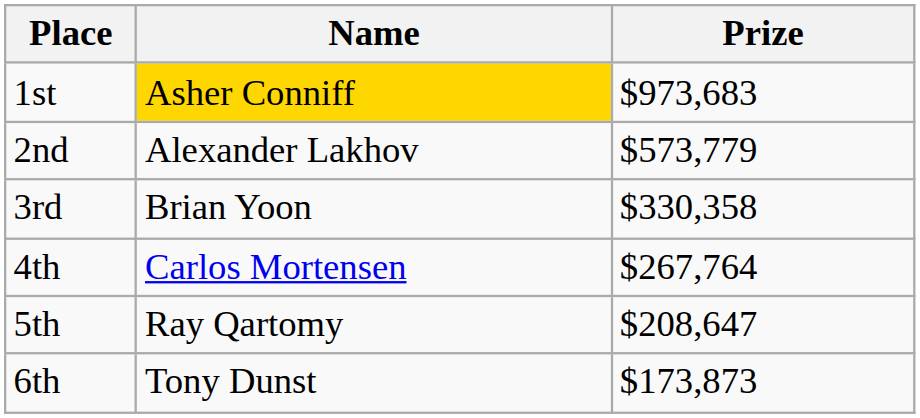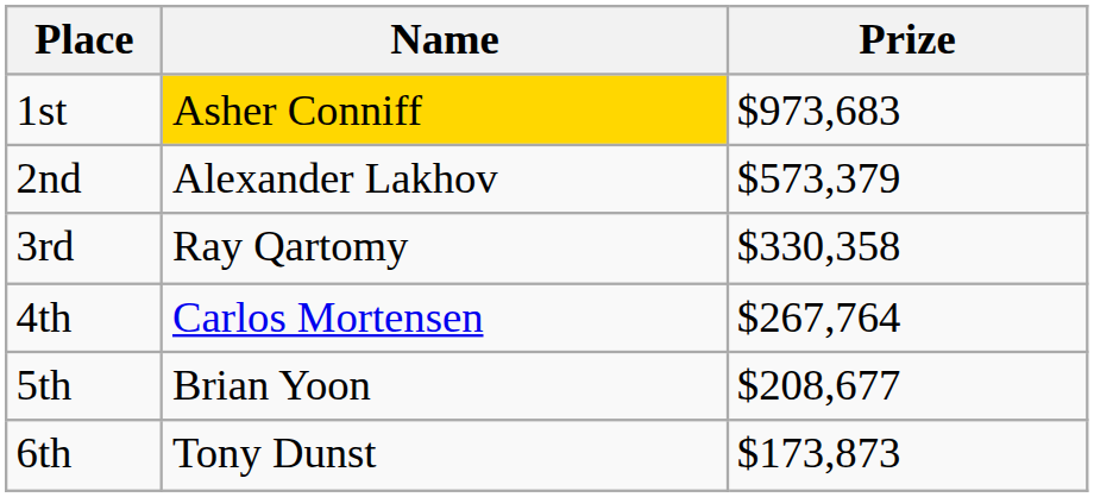2nd | Prize: $573,779 -> $573,379
3rd | Name: Brian Yoon -> Ray Qartomy
5th | Name: Ray Qartomy -> Brian Yoon
5th | Prize: $208,647 -> $208,677
